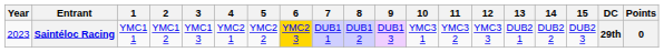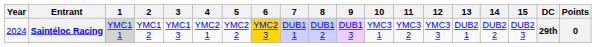Saintéloc Racing | Year: 2023 -> 2024
Saintéloc Racing | 1: no background -> lightgrey background
